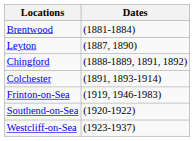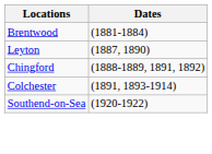- row: Frinton-on-Sea | (1919, 1946-1983)
- row: Westcliff-on-Sea | (1923-1937)
